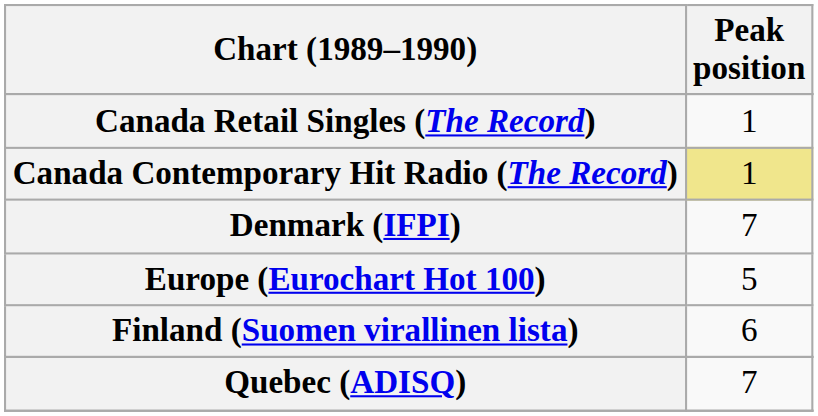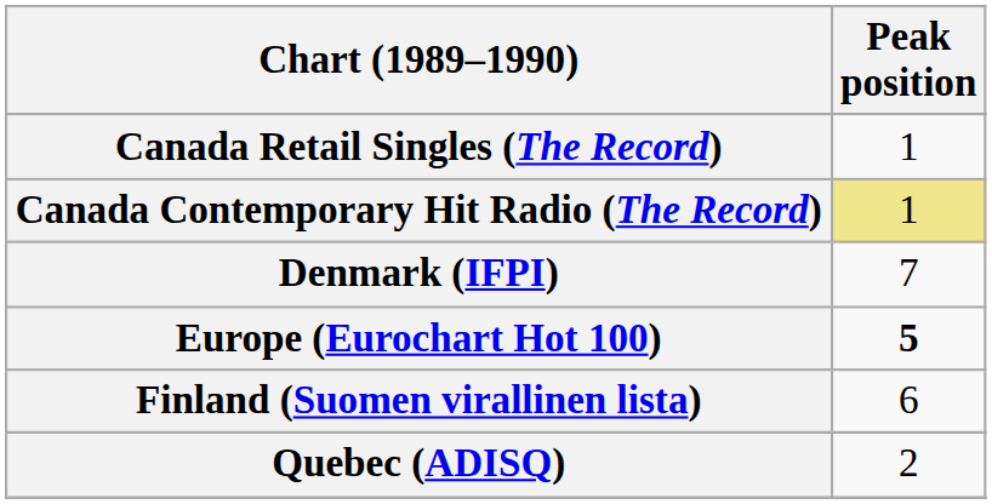Europe (Eurochart Hot 100) | Peak position: normal -> bold
Quebec (ADISQ) | Peak position: 7 -> 2
